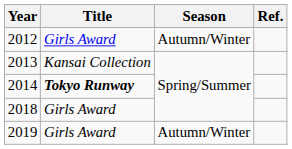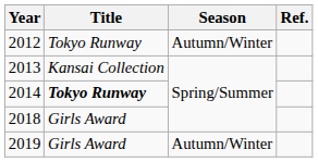2012 | Title: Girls Award -> Tokyo Runway
